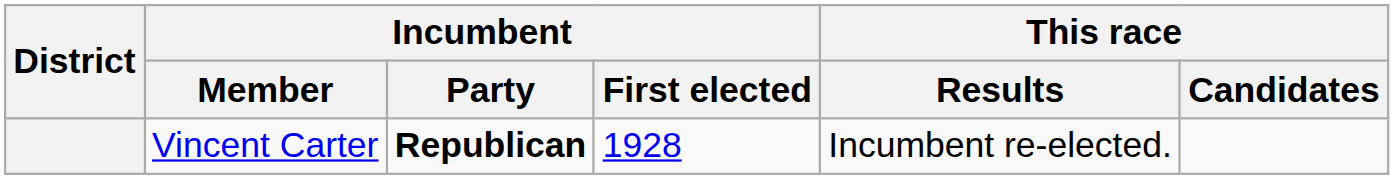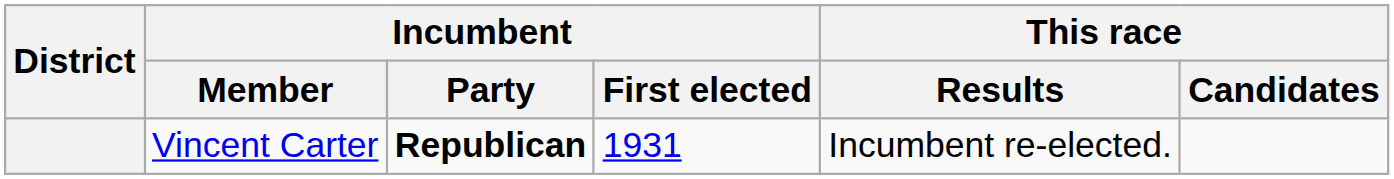Vincent Carter | Incumbent / First elected: 1928 -> 1931
